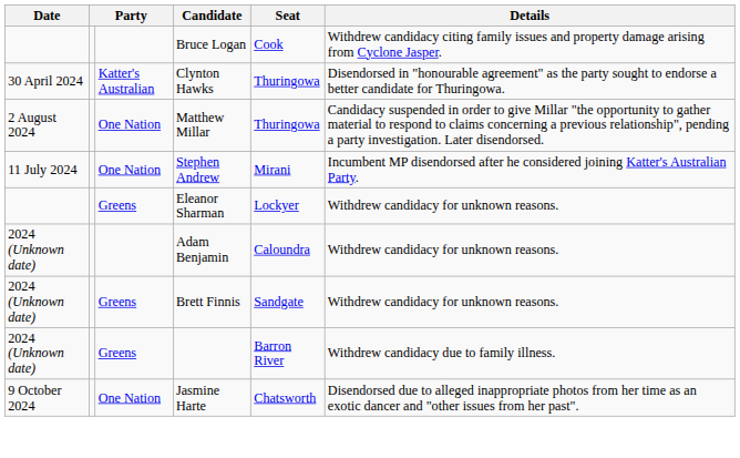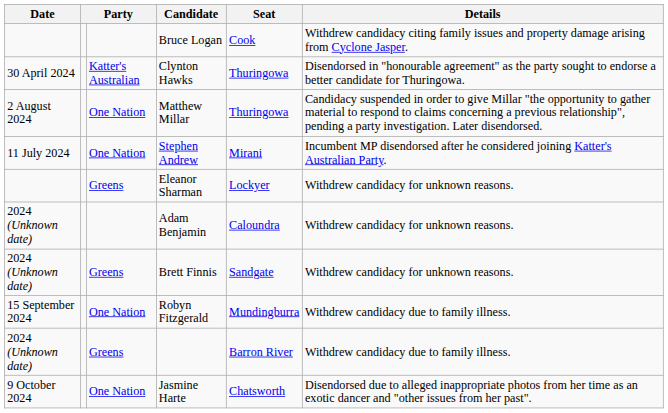+ row: 15 September 2024 | One Nation | Robyn Fitzgerald | Mundingburra | Withdrew candidacy due to family illness.
